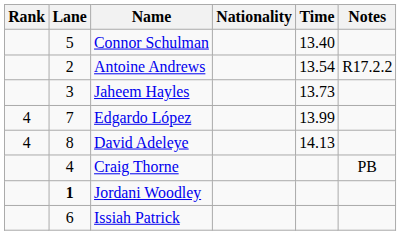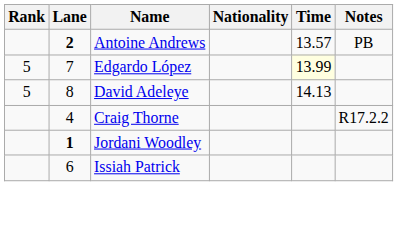- row: 5 | Connor Schulman | 13.40
Antoine Andrews | Lane: normal -> bold
Antoine Andrews | Time: 13.54 -> 13.57
Antoine Andrews | Notes: R17.2.2 -> PB
- row: 3 | Jaheem Hayles | 13.73
Edgardo López | Rank: 4 -> 5
Edgardo López | Time: no background -> lightyellow background
David Adeleye | Rank: 4 -> 5
Craig Thorne | Notes: PB -> R17.2.2
